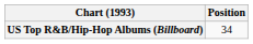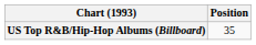US Top R&B/Hip-Hop Albums (Billboard) | Position: 34 -> 35
